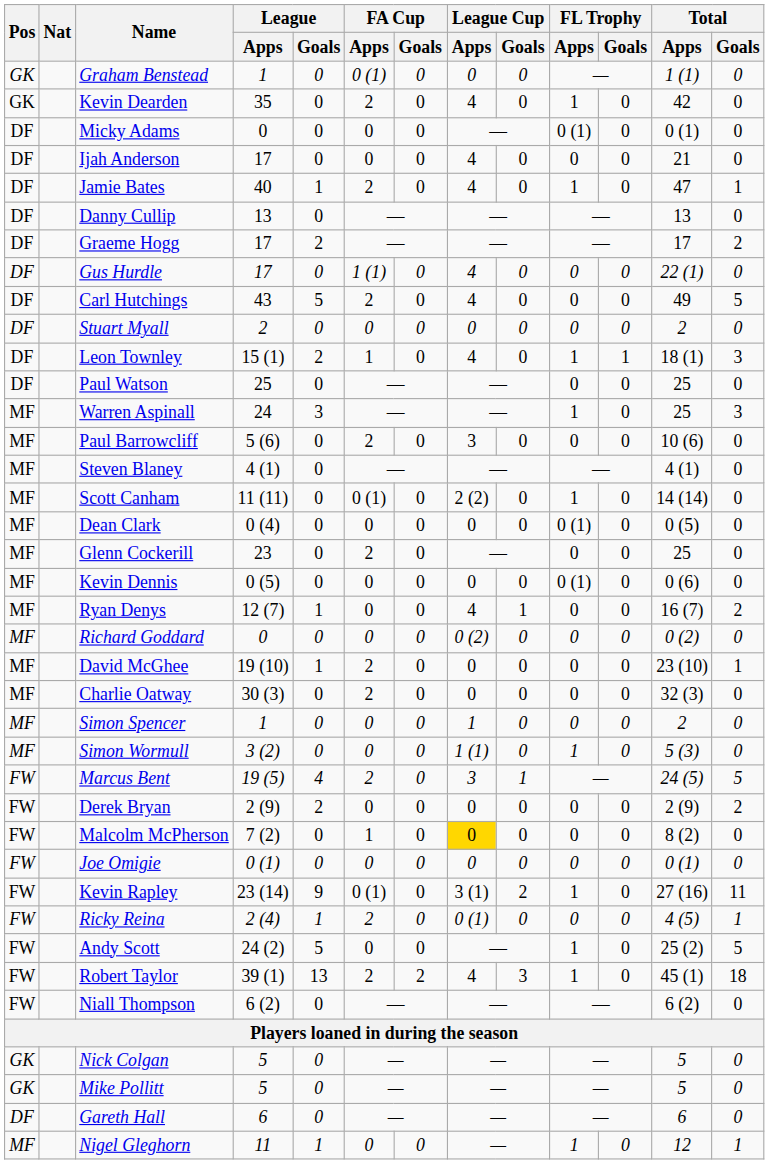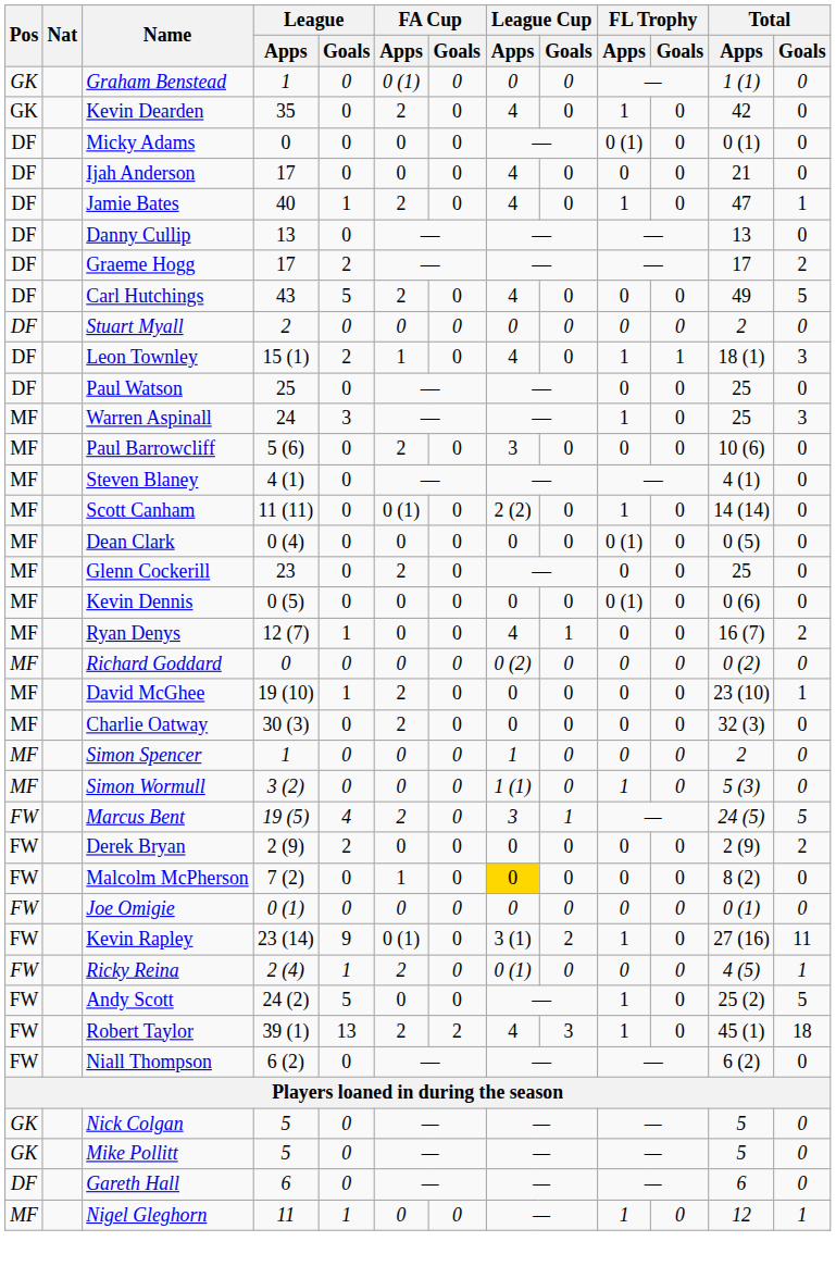- row: DF | Gus Hurdle | 17 | 0 | 1 (1) | 0 | 4 | 0 | 0 | 0 | 22 (1) | 0
